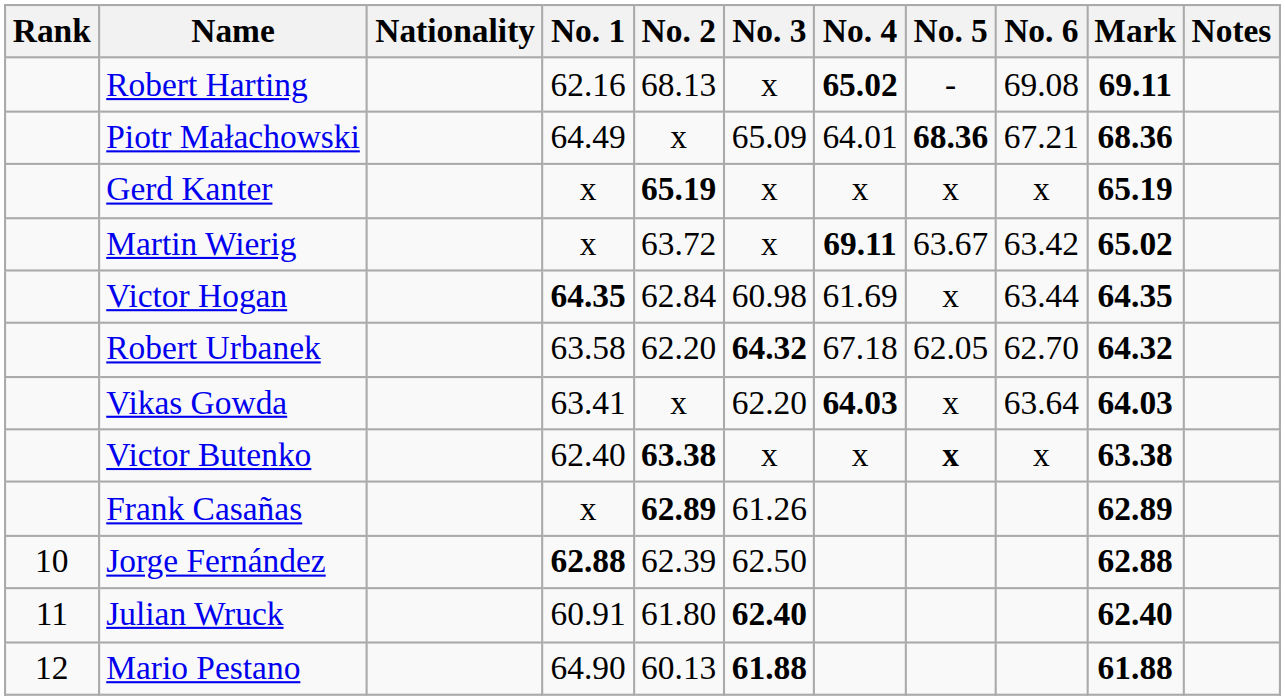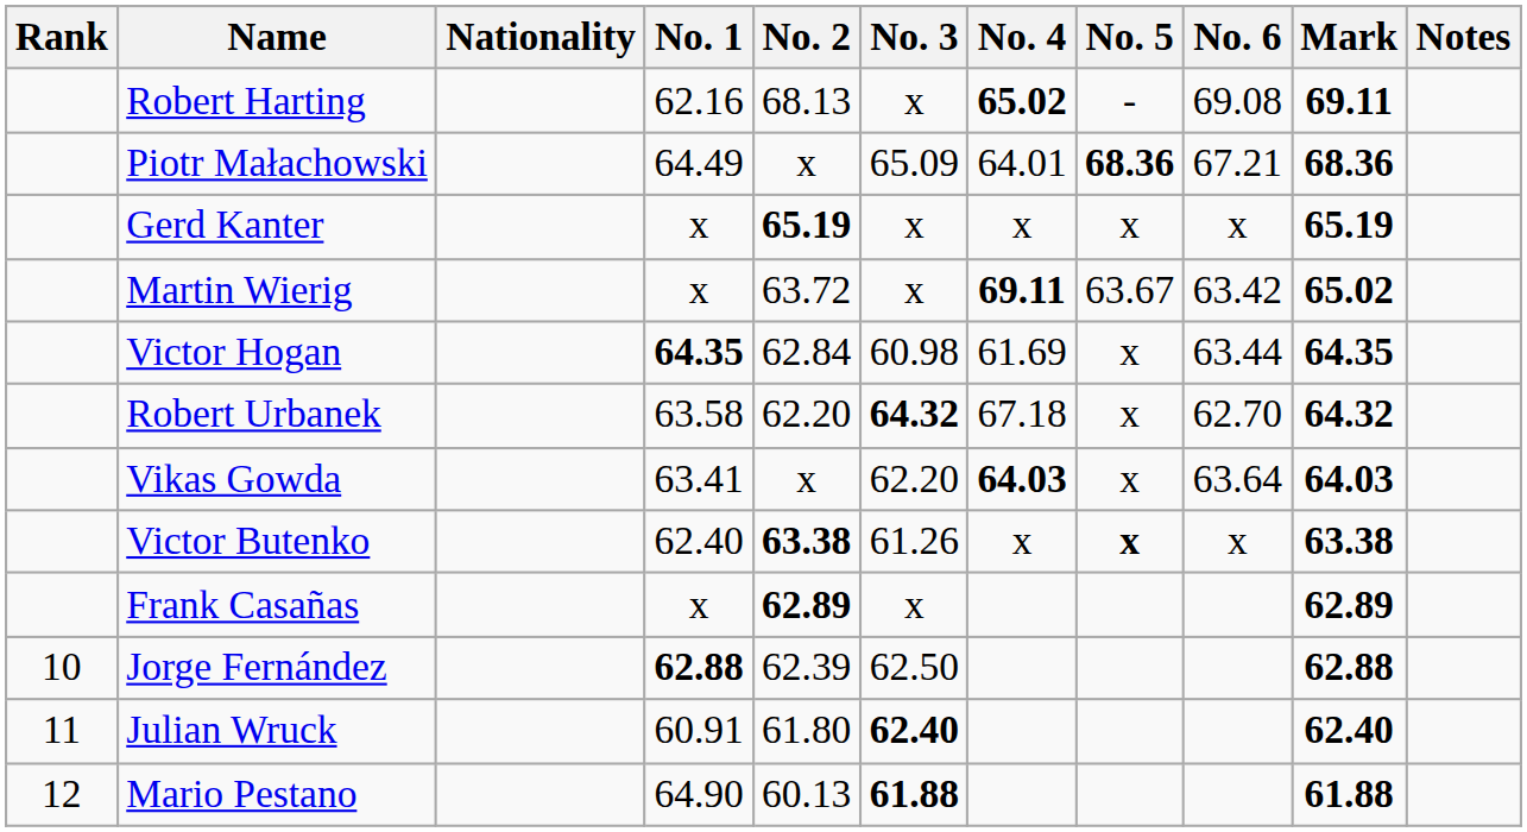Robert Urbanek | No. 5: 62.05 -> x
Victor Butenko | No. 3: x -> 61.26
Frank Casañas | No. 3: 61.26 -> x
